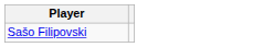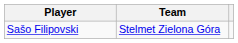+ column: Team | Stelmet Zielona Góra
